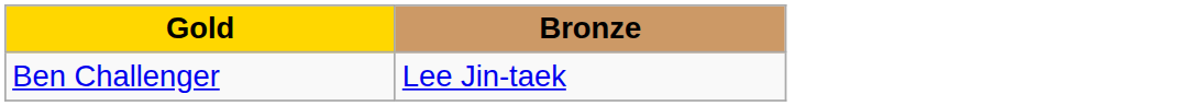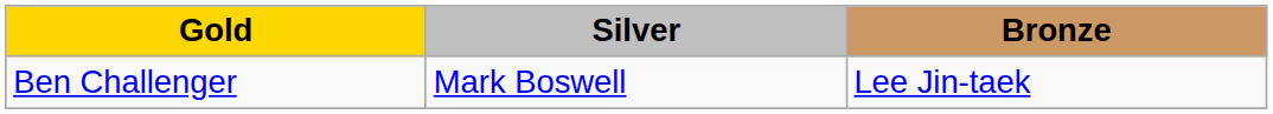+ column: Silver | Mark Boswell
